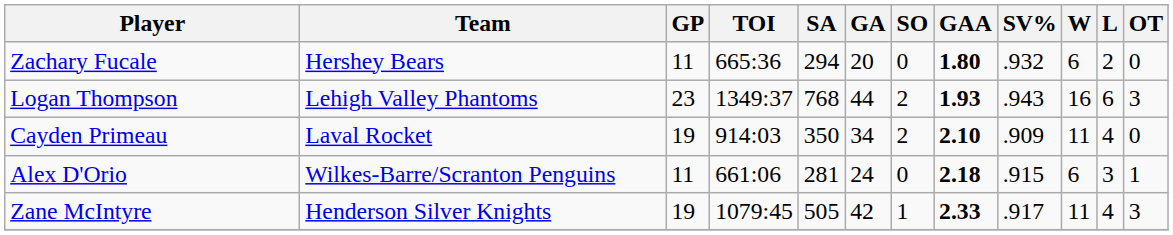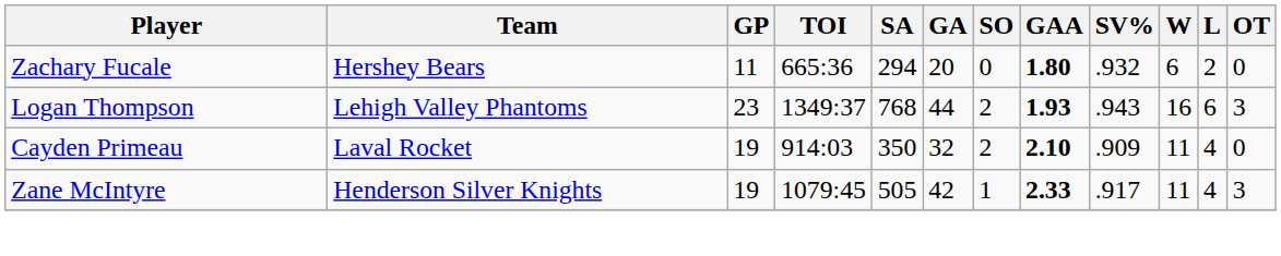Cayden Primeau | GA: 34 -> 32
- row: Alex D'Orio | Wilkes-Barre/Scranton Penguins | 11 | 661:06 | 281 | 24 | 0 | 2.18 | .915 | 6 | 3 | 1
